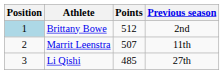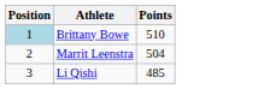- column: Previous season | 2nd | 11th | 27th
Brittany Bowe | Points: 512 -> 510
Marrit Leenstra | Points: 507 -> 504
